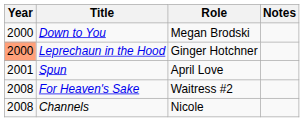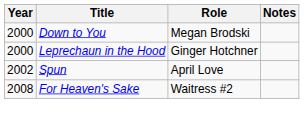Leprechaun in the Hood | Year: lightsalmon background -> no background
Spun | Year: 2001 -> 2002
- row: 2008 | Channels | Nicole
